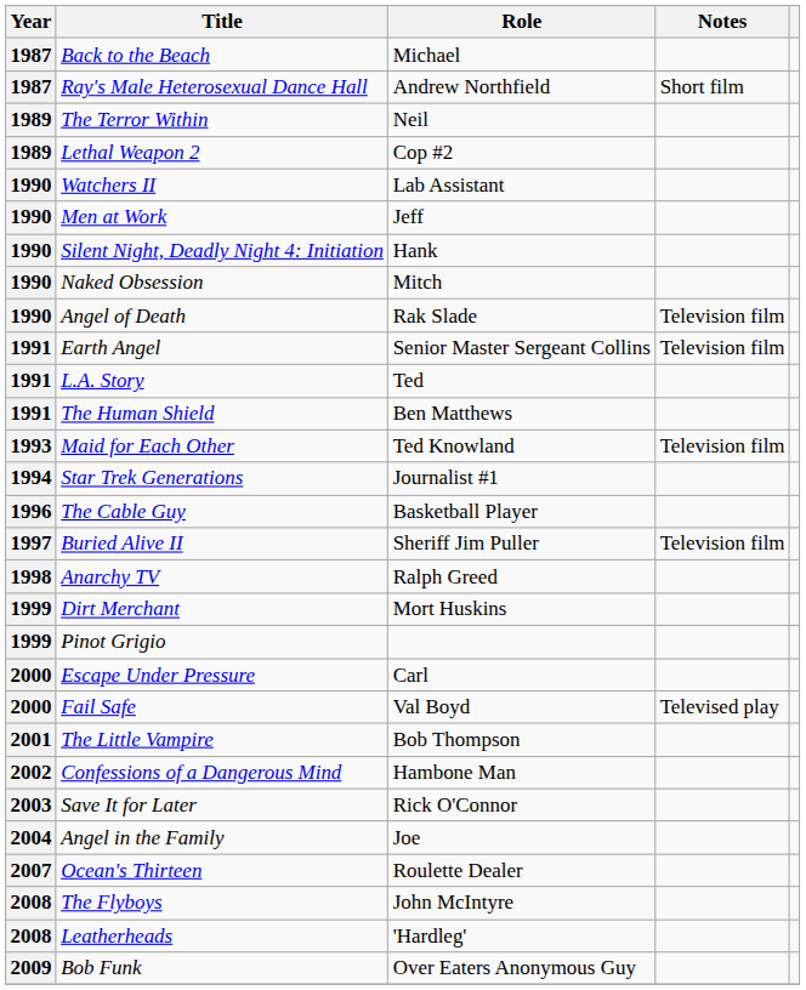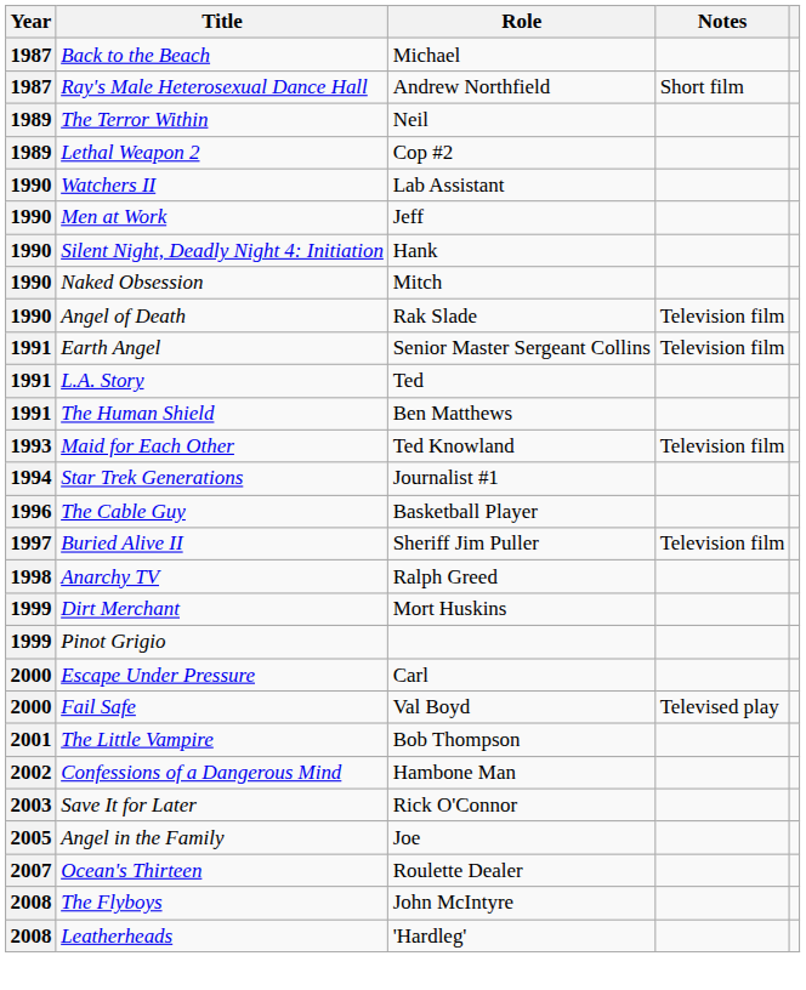Angel in the Family | Year: 2004 -> 2005
- row: 2009 | Bob Funk | Over Eaters Anonymous Guy
